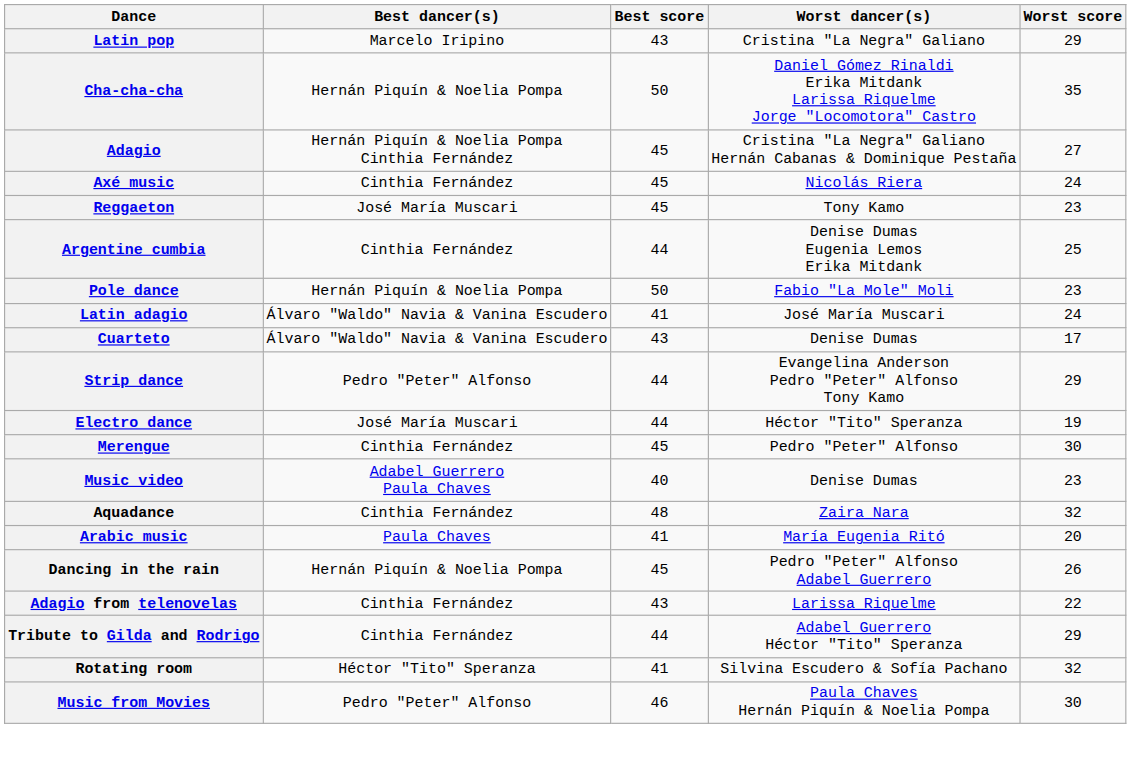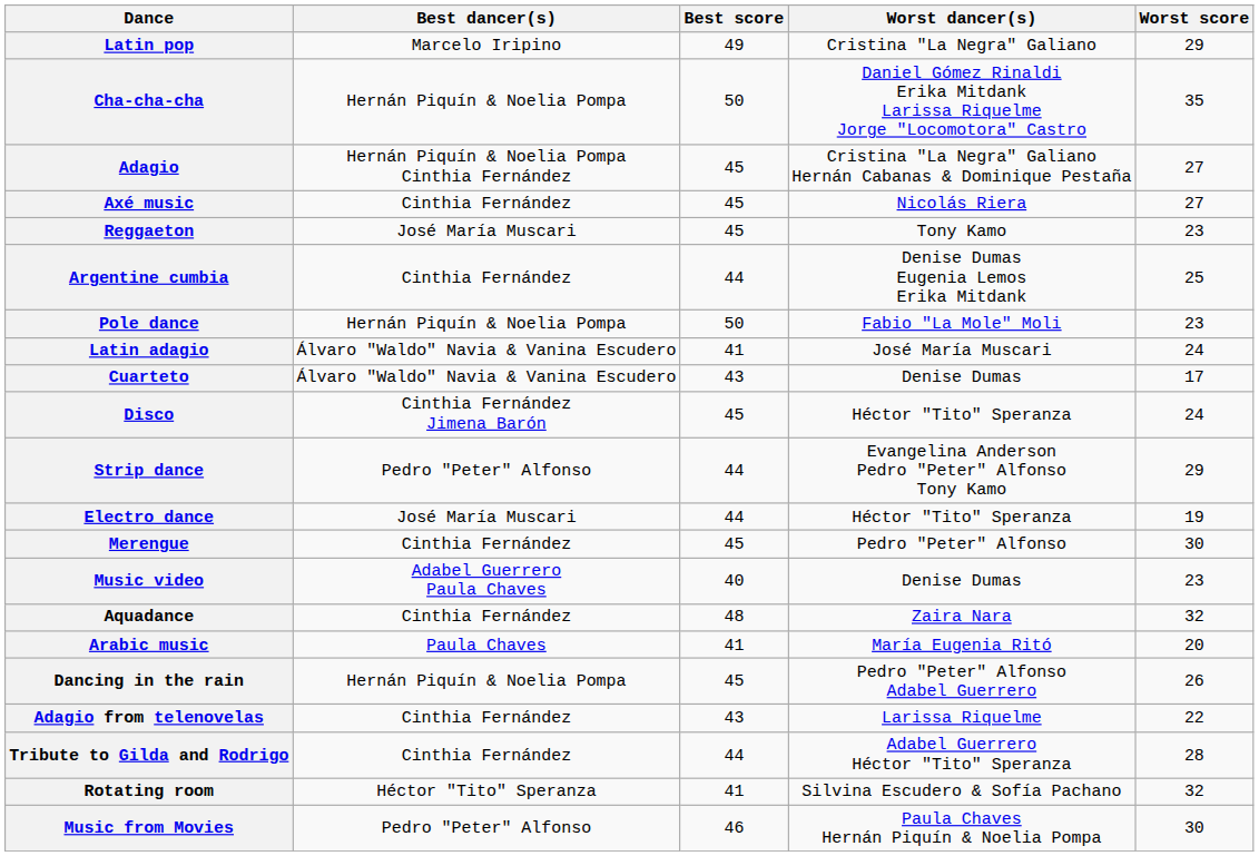Latin pop | Best score: 43 -> 49
Axé music | Worst score: 24 -> 27
+ row: Disco | Cinthia Fernández Jimena Barón | 45 | Héctor "Tito" Speranza | 24
Tribute to Gilda and Rodrigo | Worst score: 29 -> 28
